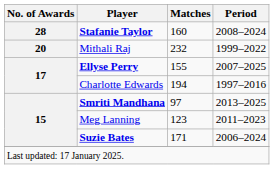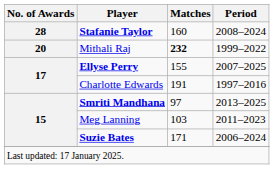Mithali Raj | Matches: normal -> bold
Charlotte Edwards | Matches: 194 -> 191
Meg Lanning | Matches: 123 -> 103
